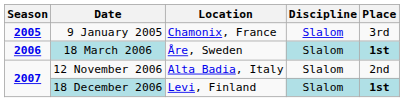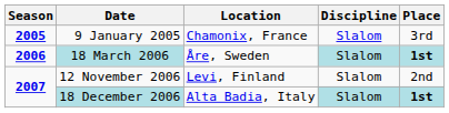12 November 2006 | Location: Alta Badia, Italy -> Levi, Finland
18 December 2006 | Location: Levi, Finland -> Alta Badia, Italy
